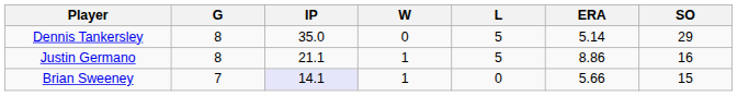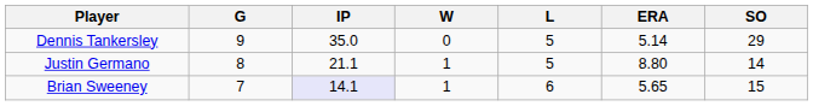Dennis Tankersley | G: 8 -> 9
Justin Germano | ERA: 8.86 -> 8.80
Justin Germano | SO: 16 -> 14
Brian Sweeney | L: 0 -> 6
Brian Sweeney | ERA: 5.66 -> 5.65
